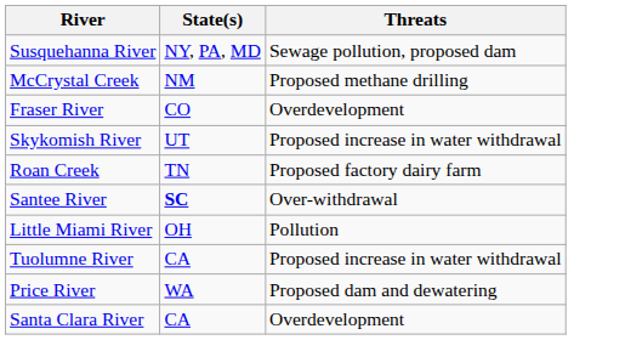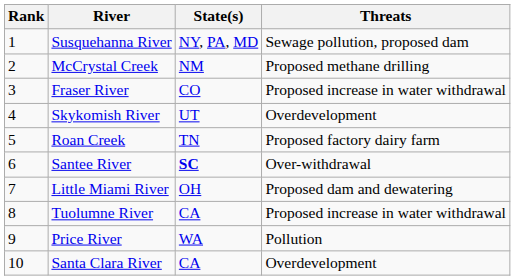+ column: Rank | 1 | 2 | 3 | 4 | 5 | 6 | 7 | 8 | 9 | 10
Fraser River | Threats: Overdevelopment -> Proposed increase in water withdrawal
Skykomish River | Threats: Proposed increase in water withdrawal -> Overdevelopment
Little Miami River | Threats: Pollution -> Proposed dam and dewatering
Price River | Threats: Proposed dam and dewatering -> Pollution
